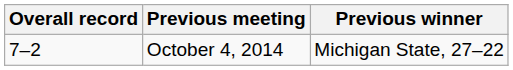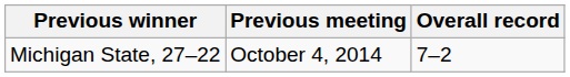columns swapped: Overall record <-> Previous winner
